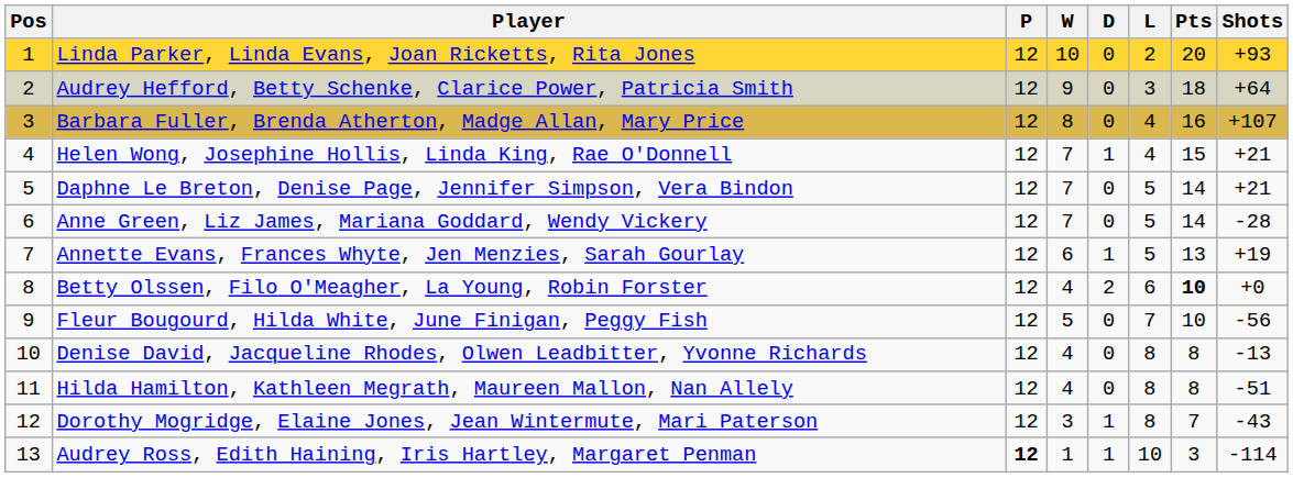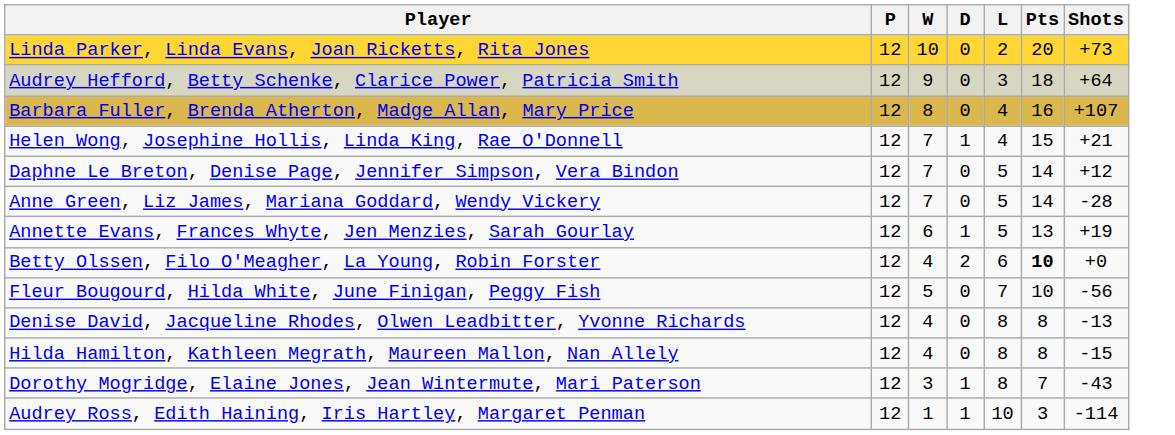- column: Pos | 1 | 2 | 3 | 4 | 5 | 6 | 7 | 8 | 9 | 10 | 11 | 12 | 13
Linda Parker, Linda Evans, Joan Ricketts, Rita Jones | Shots: +93 -> +73
Daphne Le Breton, Denise Page, Jennifer Simpson, Vera Bindon | Shots: +21 -> +12
Hilda Hamilton, Kathleen Megrath, Maureen Mallon, Nan Allely | Shots: -51 -> -15
Audrey Ross, Edith Haining, Iris Hartley, Margaret Penman | P: bold -> normal
